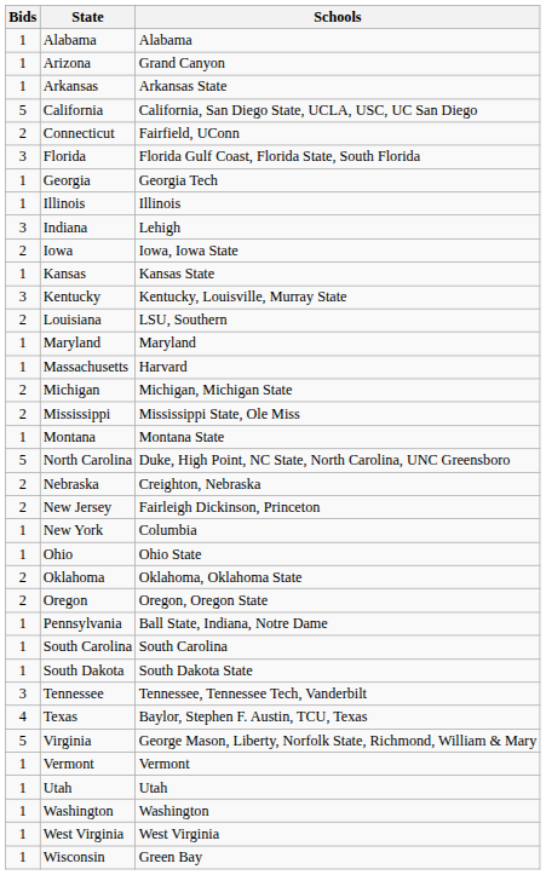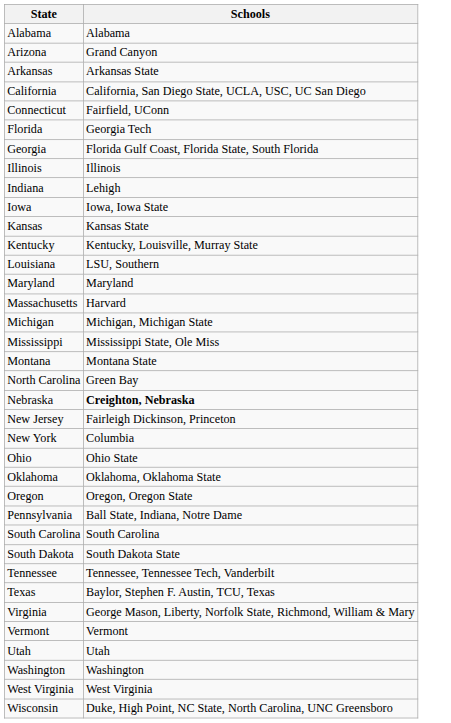- column: Bids | 1 | 1 | 1 | 5 | 2 | 3 | 1 | 1 | 3 | 2 | 1 | 3 | 2 | 1 | 1 | 2 | 2 | 1 | 5 | 2 | 2 | 1 | 1 | 2 | 2 | 1 | 1 | 1 | 3 | 4 | 5 | 1 | 1 | 1 | 1 | 1
Florida | Schools: Florida Gulf Coast, Florida State, South Florida -> Georgia Tech
Georgia | Schools: Georgia Tech -> Florida Gulf Coast, Florida State, South Florida
North Carolina | Schools: Duke, High Point, NC State, North Carolina, UNC Greensboro -> Green Bay
Nebraska | Schools: normal -> bold
Wisconsin | Schools: Green Bay -> Duke, High Point, NC State, North Carolina, UNC Greensboro
